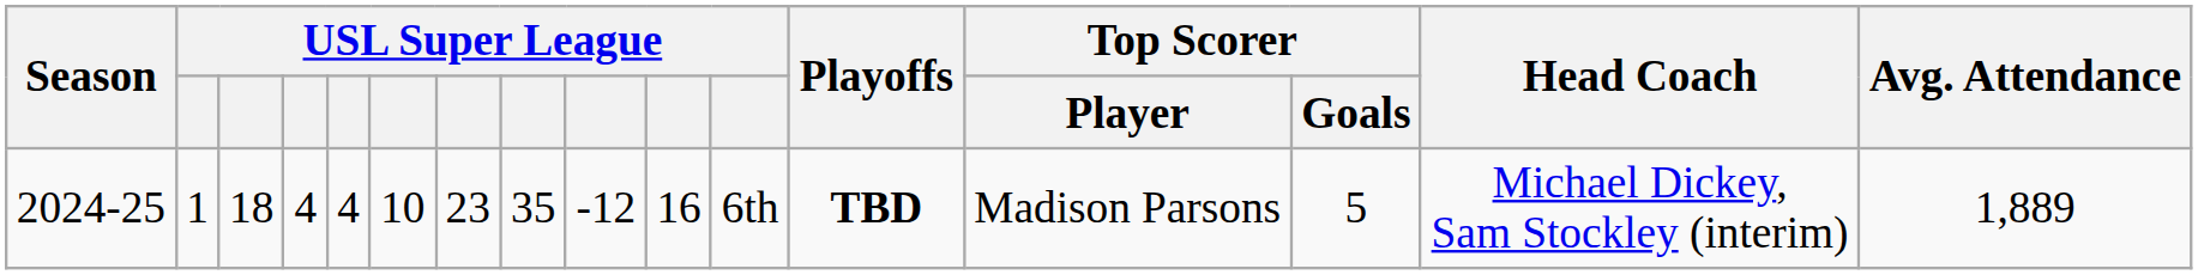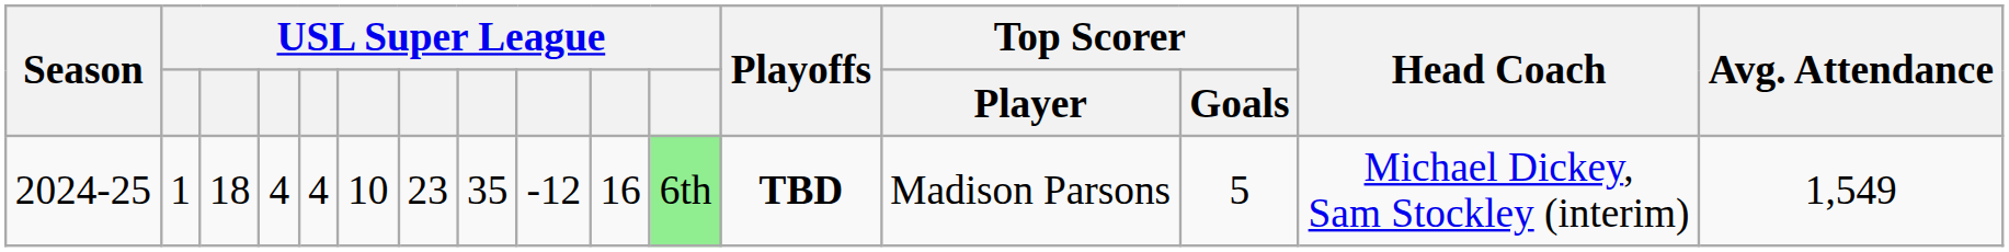2024-25 | column 11: no background -> lightgreen background
2024-25 | Avg. Attendance: 1,889 -> 1,549
